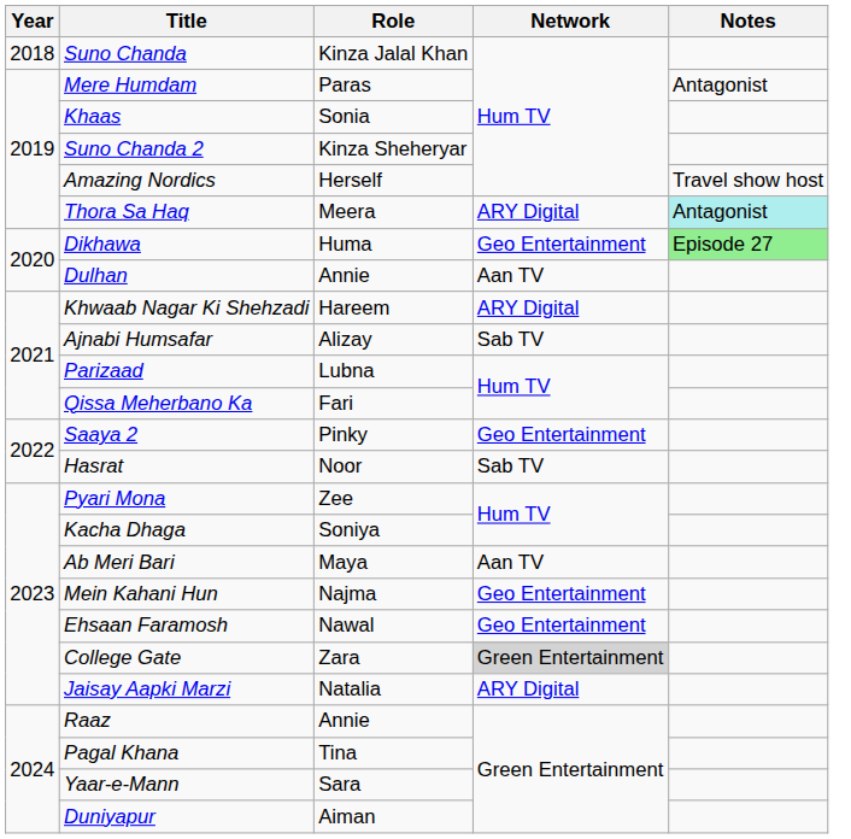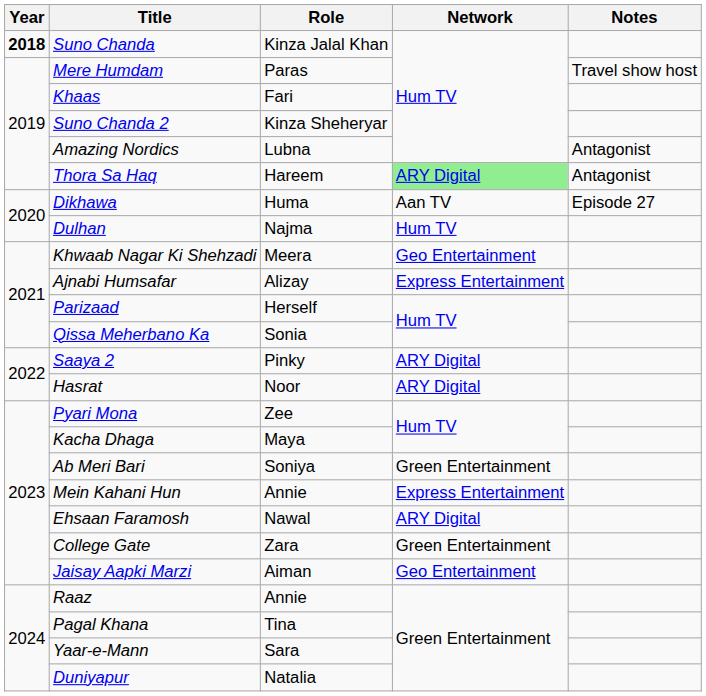Suno Chanda | Year: normal -> bold
Mere Humdam | Notes: Antagonist -> Travel show host
Khaas | Role: Sonia -> Fari
Amazing Nordics | Role: Herself -> Lubna
Amazing Nordics | Notes: Travel show host -> Antagonist
Thora Sa Haq | Role: Meera -> Hareem
Thora Sa Haq | Network: no background -> lightgreen background
Thora Sa Haq | Notes: paleturquoise background -> no background
Dikhawa | Network: Geo Entertainment -> Aan TV
Dikhawa | Notes: lightgreen background -> no background
Dulhan | Role: Annie -> Najma
Dulhan | Network: Aan TV -> Hum TV
Khwaab Nagar Ki Shehzadi | Role: Hareem -> Meera
Khwaab Nagar Ki Shehzadi | Network: ARY Digital -> Geo Entertainment
Ajnabi Humsafar | Network: Sab TV -> Express Entertainment
Parizaad | Role: Lubna -> Herself
Qissa Meherbano Ka | Role: Fari -> Sonia
Saaya 2 | Network: Geo Entertainment -> ARY Digital
Hasrat | Network: Sab TV -> ARY Digital
Kacha Dhaga | Role: Soniya -> Maya
Ab Meri Bari | Role: Maya -> Soniya
Ab Meri Bari | Network: Aan TV -> Green Entertainment
Mein Kahani Hun | Role: Najma -> Annie
Mein Kahani Hun | Network: Geo Entertainment -> Express Entertainment
Ehsaan Faramosh | Network: Geo Entertainment -> ARY Digital
College Gate | Network: lightgrey background -> no background
Jaisay Aapki Marzi | Role: Natalia -> Aiman
Jaisay Aapki Marzi | Network: ARY Digital -> Geo Entertainment
Duniyapur | Role: Aiman -> Natalia
